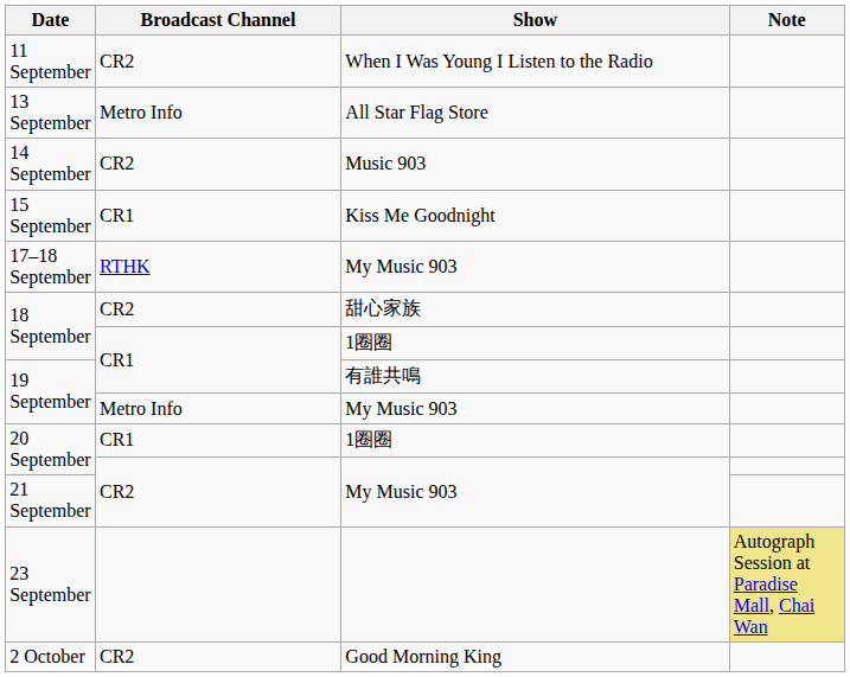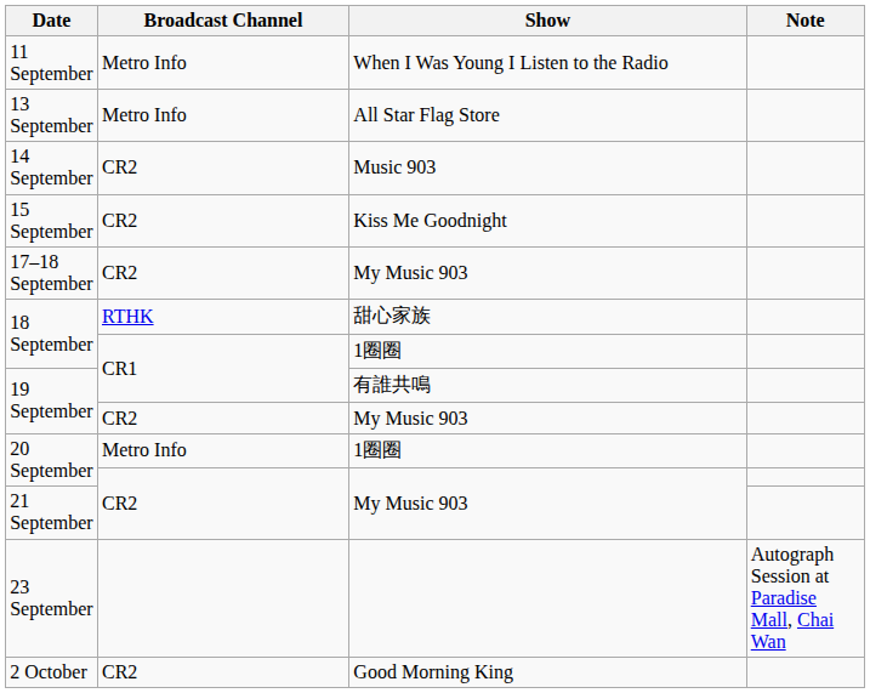11 September | Broadcast Channel: CR2 -> Metro Info
15 September | Broadcast Channel: CR1 -> CR2
17–18 September | Broadcast Channel: RTHK -> CR2
18 September / 甜心家族 | Broadcast Channel: CR2 -> RTHK
19 September / My Music 903 | Broadcast Channel: Metro Info -> CR2
20 September / 1圈圈 | Broadcast Channel: CR1 -> Metro Info
23 September | Note: khaki background -> no background
